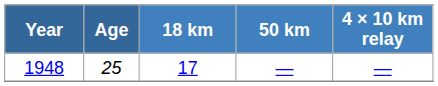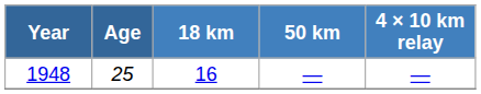1948 | 18 km: 17 -> 16
